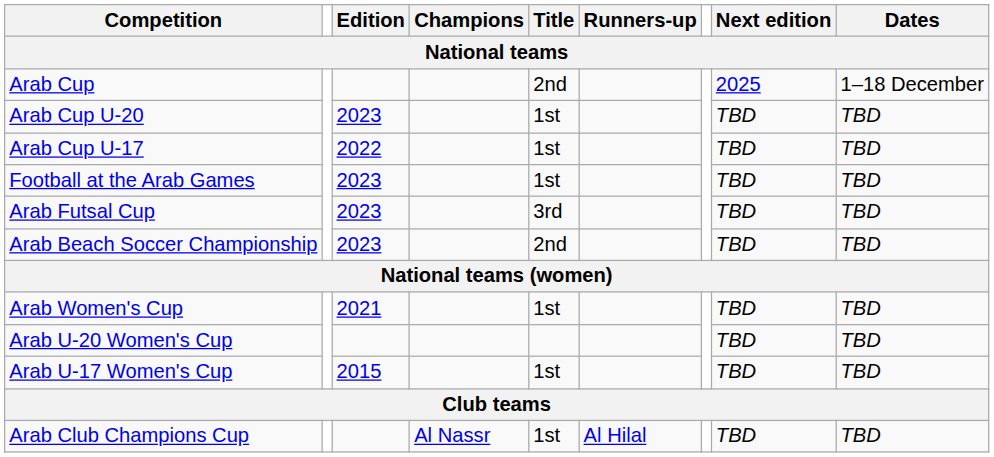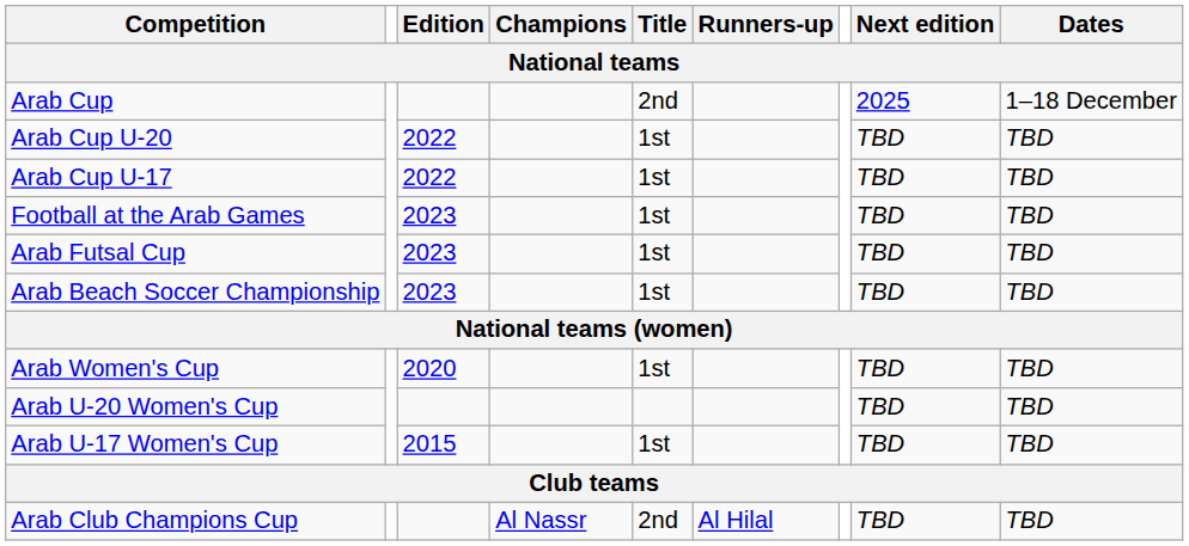Arab Cup U-20 | Edition: 2023 -> 2022
Arab Futsal Cup | Title: 3rd -> 1st
Arab Beach Soccer Championship | Title: 2nd -> 1st
Arab Women's Cup | Edition: 2021 -> 2020
Arab Club Champions Cup | Title: 1st -> 2nd
